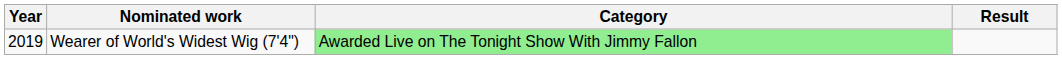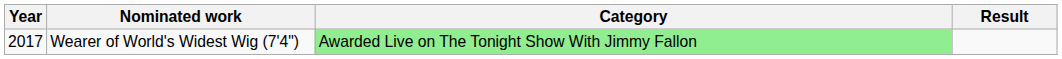Wearer of World's Widest Wig (7'4") | Year: 2019 -> 2017
